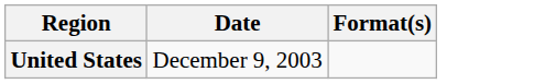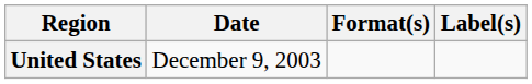+ column: Label(s)
